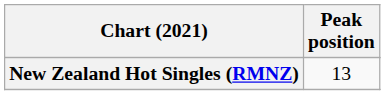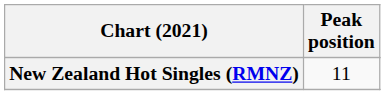New Zealand Hot Singles (RMNZ) | Peak position: 13 -> 11
